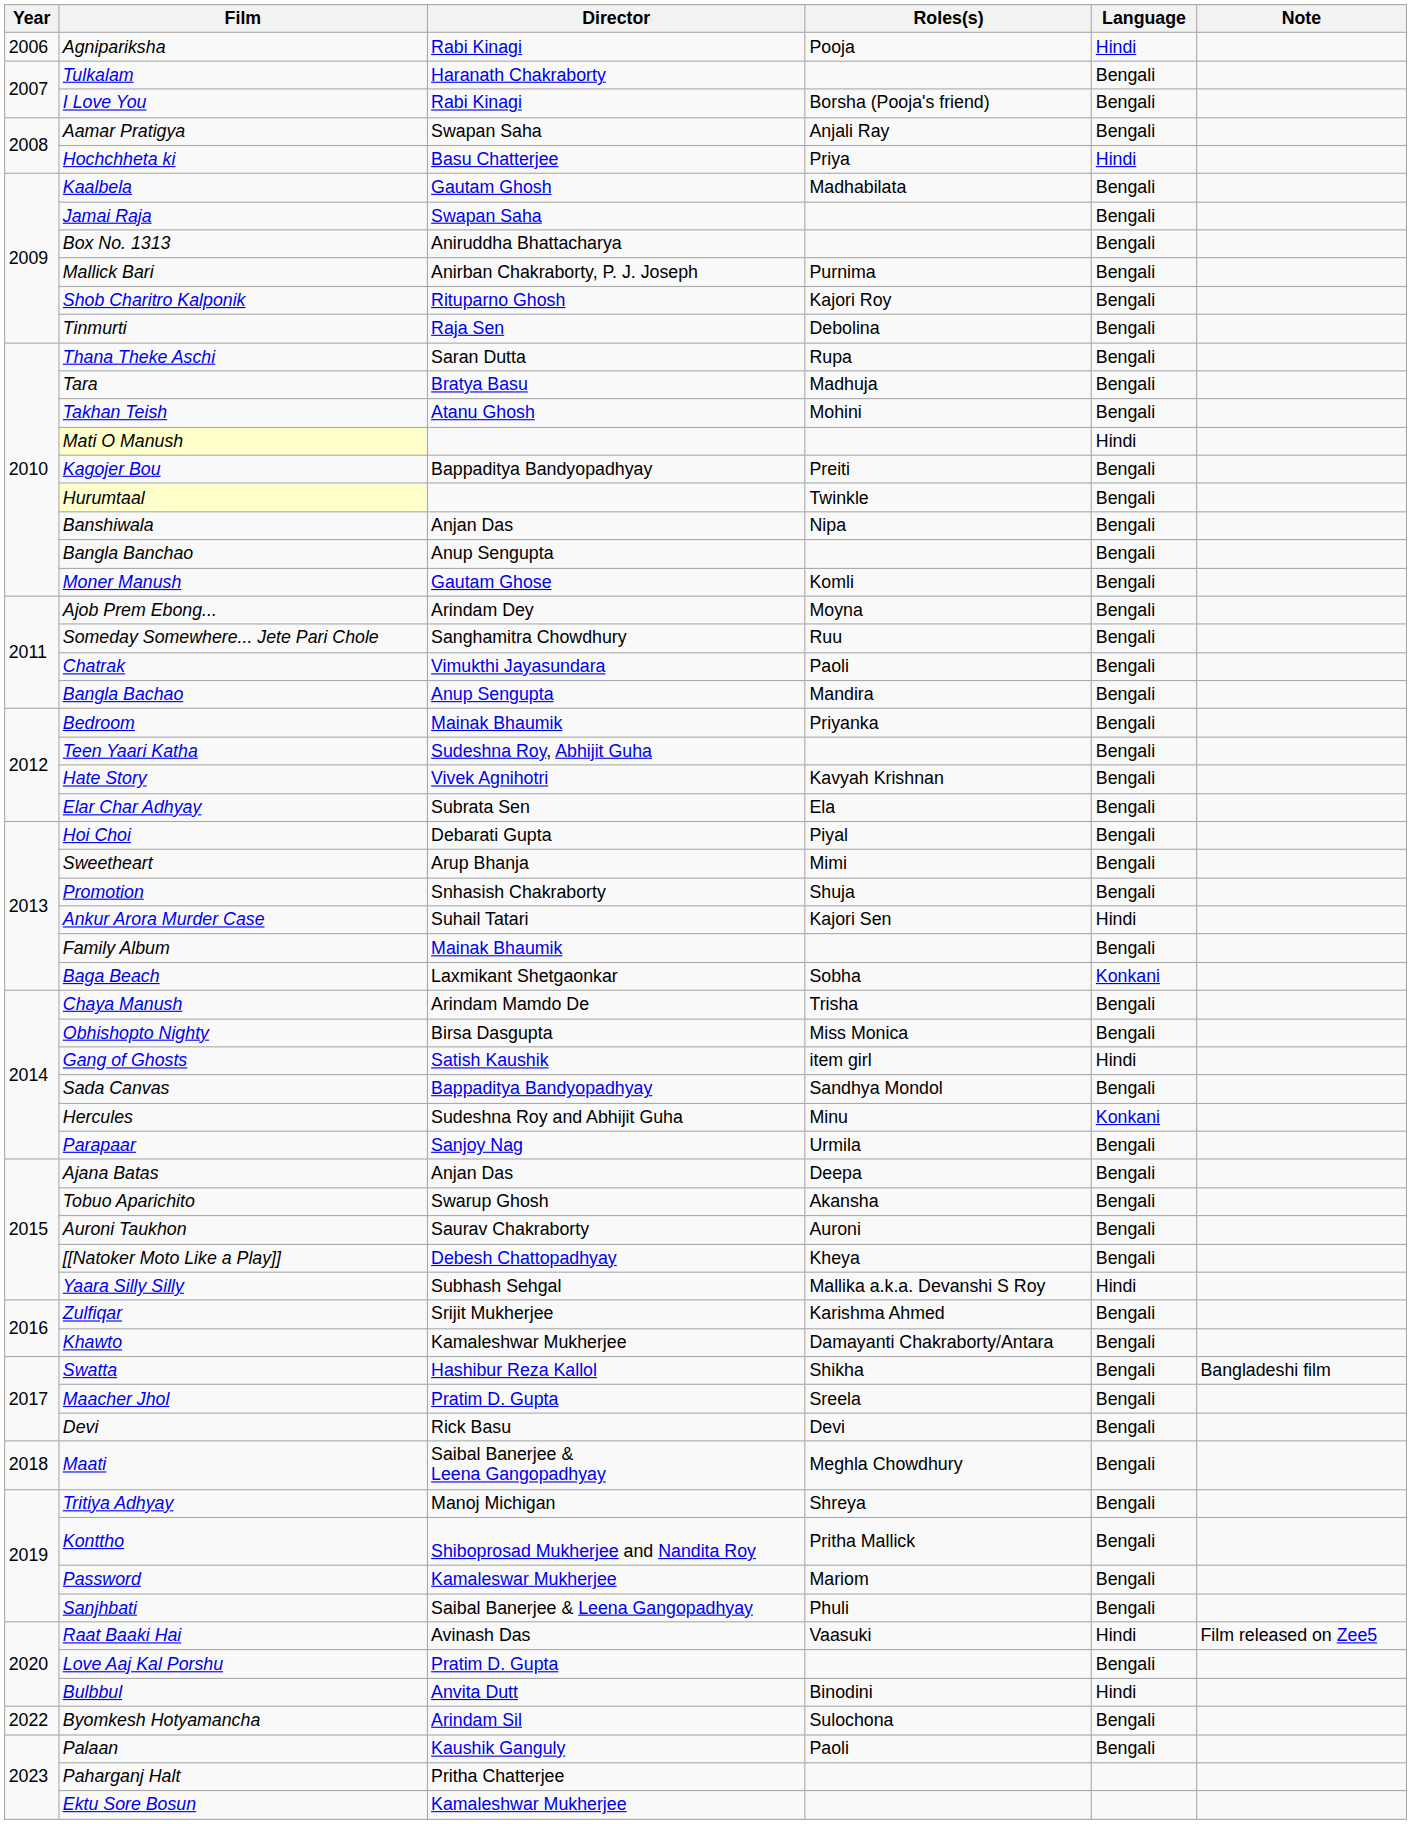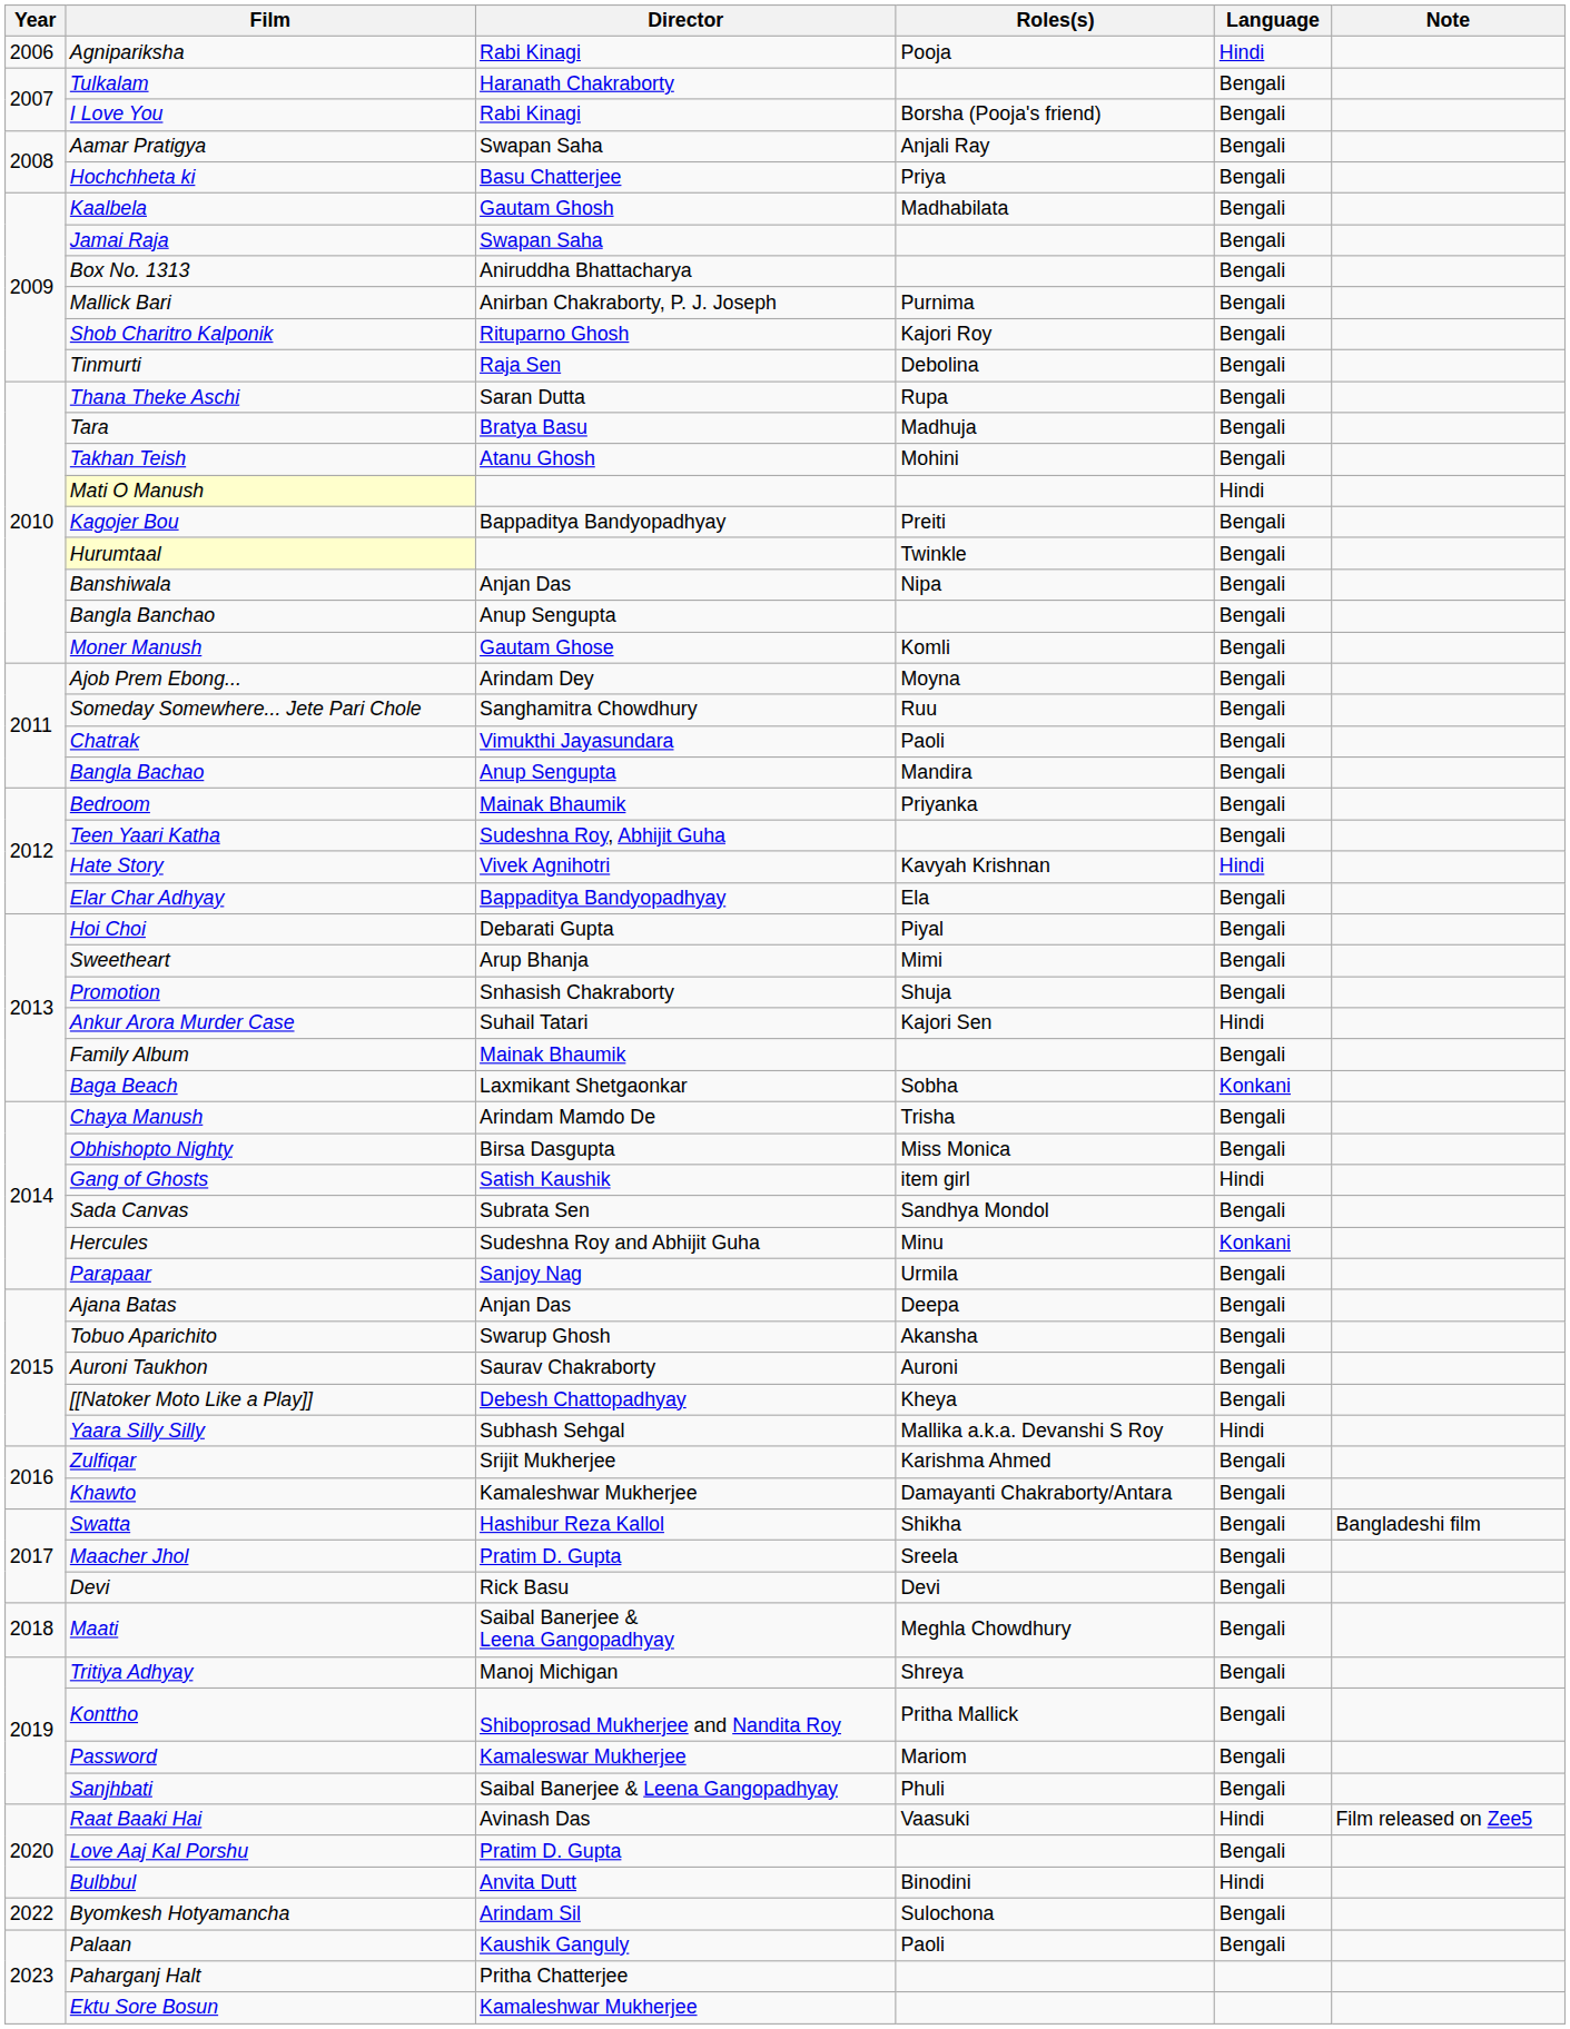Hochchheta ki | Language: Hindi -> Bengali
Hate Story | Language: Bengali -> Hindi
Elar Char Adhyay | Director: Subrata Sen -> Bappaditya Bandyopadhyay
Sada Canvas | Director: Bappaditya Bandyopadhyay -> Subrata Sen
